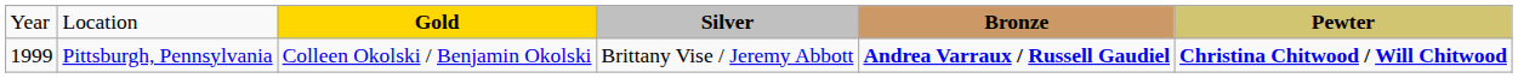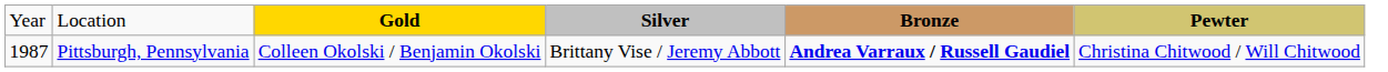Pittsburgh, Pennsylvania | column 1: 1999 -> 1987
Pittsburgh, Pennsylvania | column 6: bold -> normal
